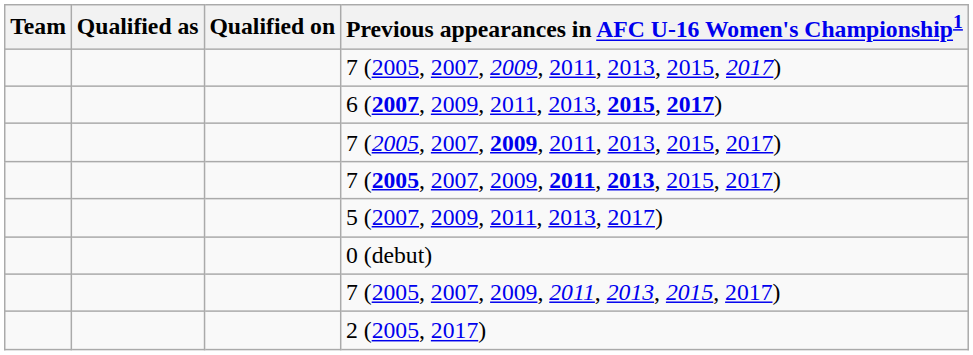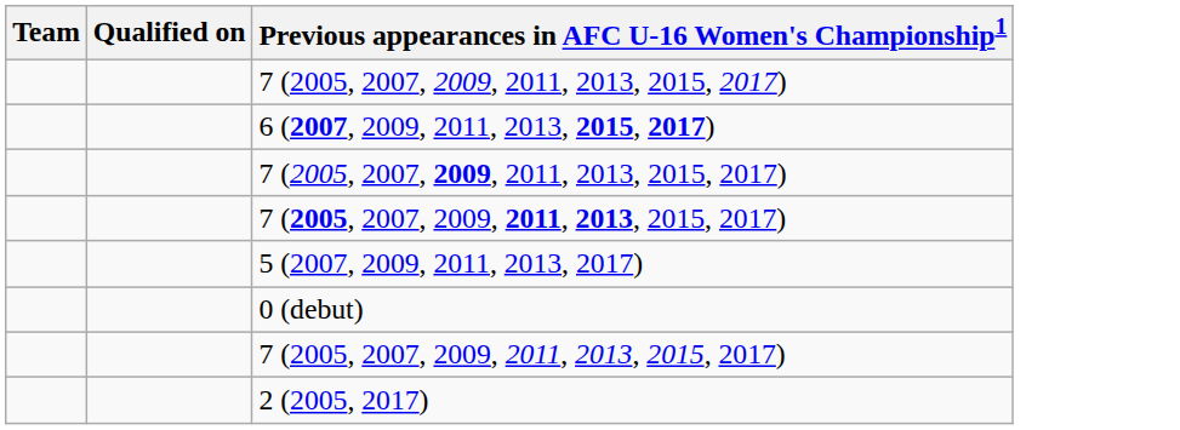- column: Qualified as
